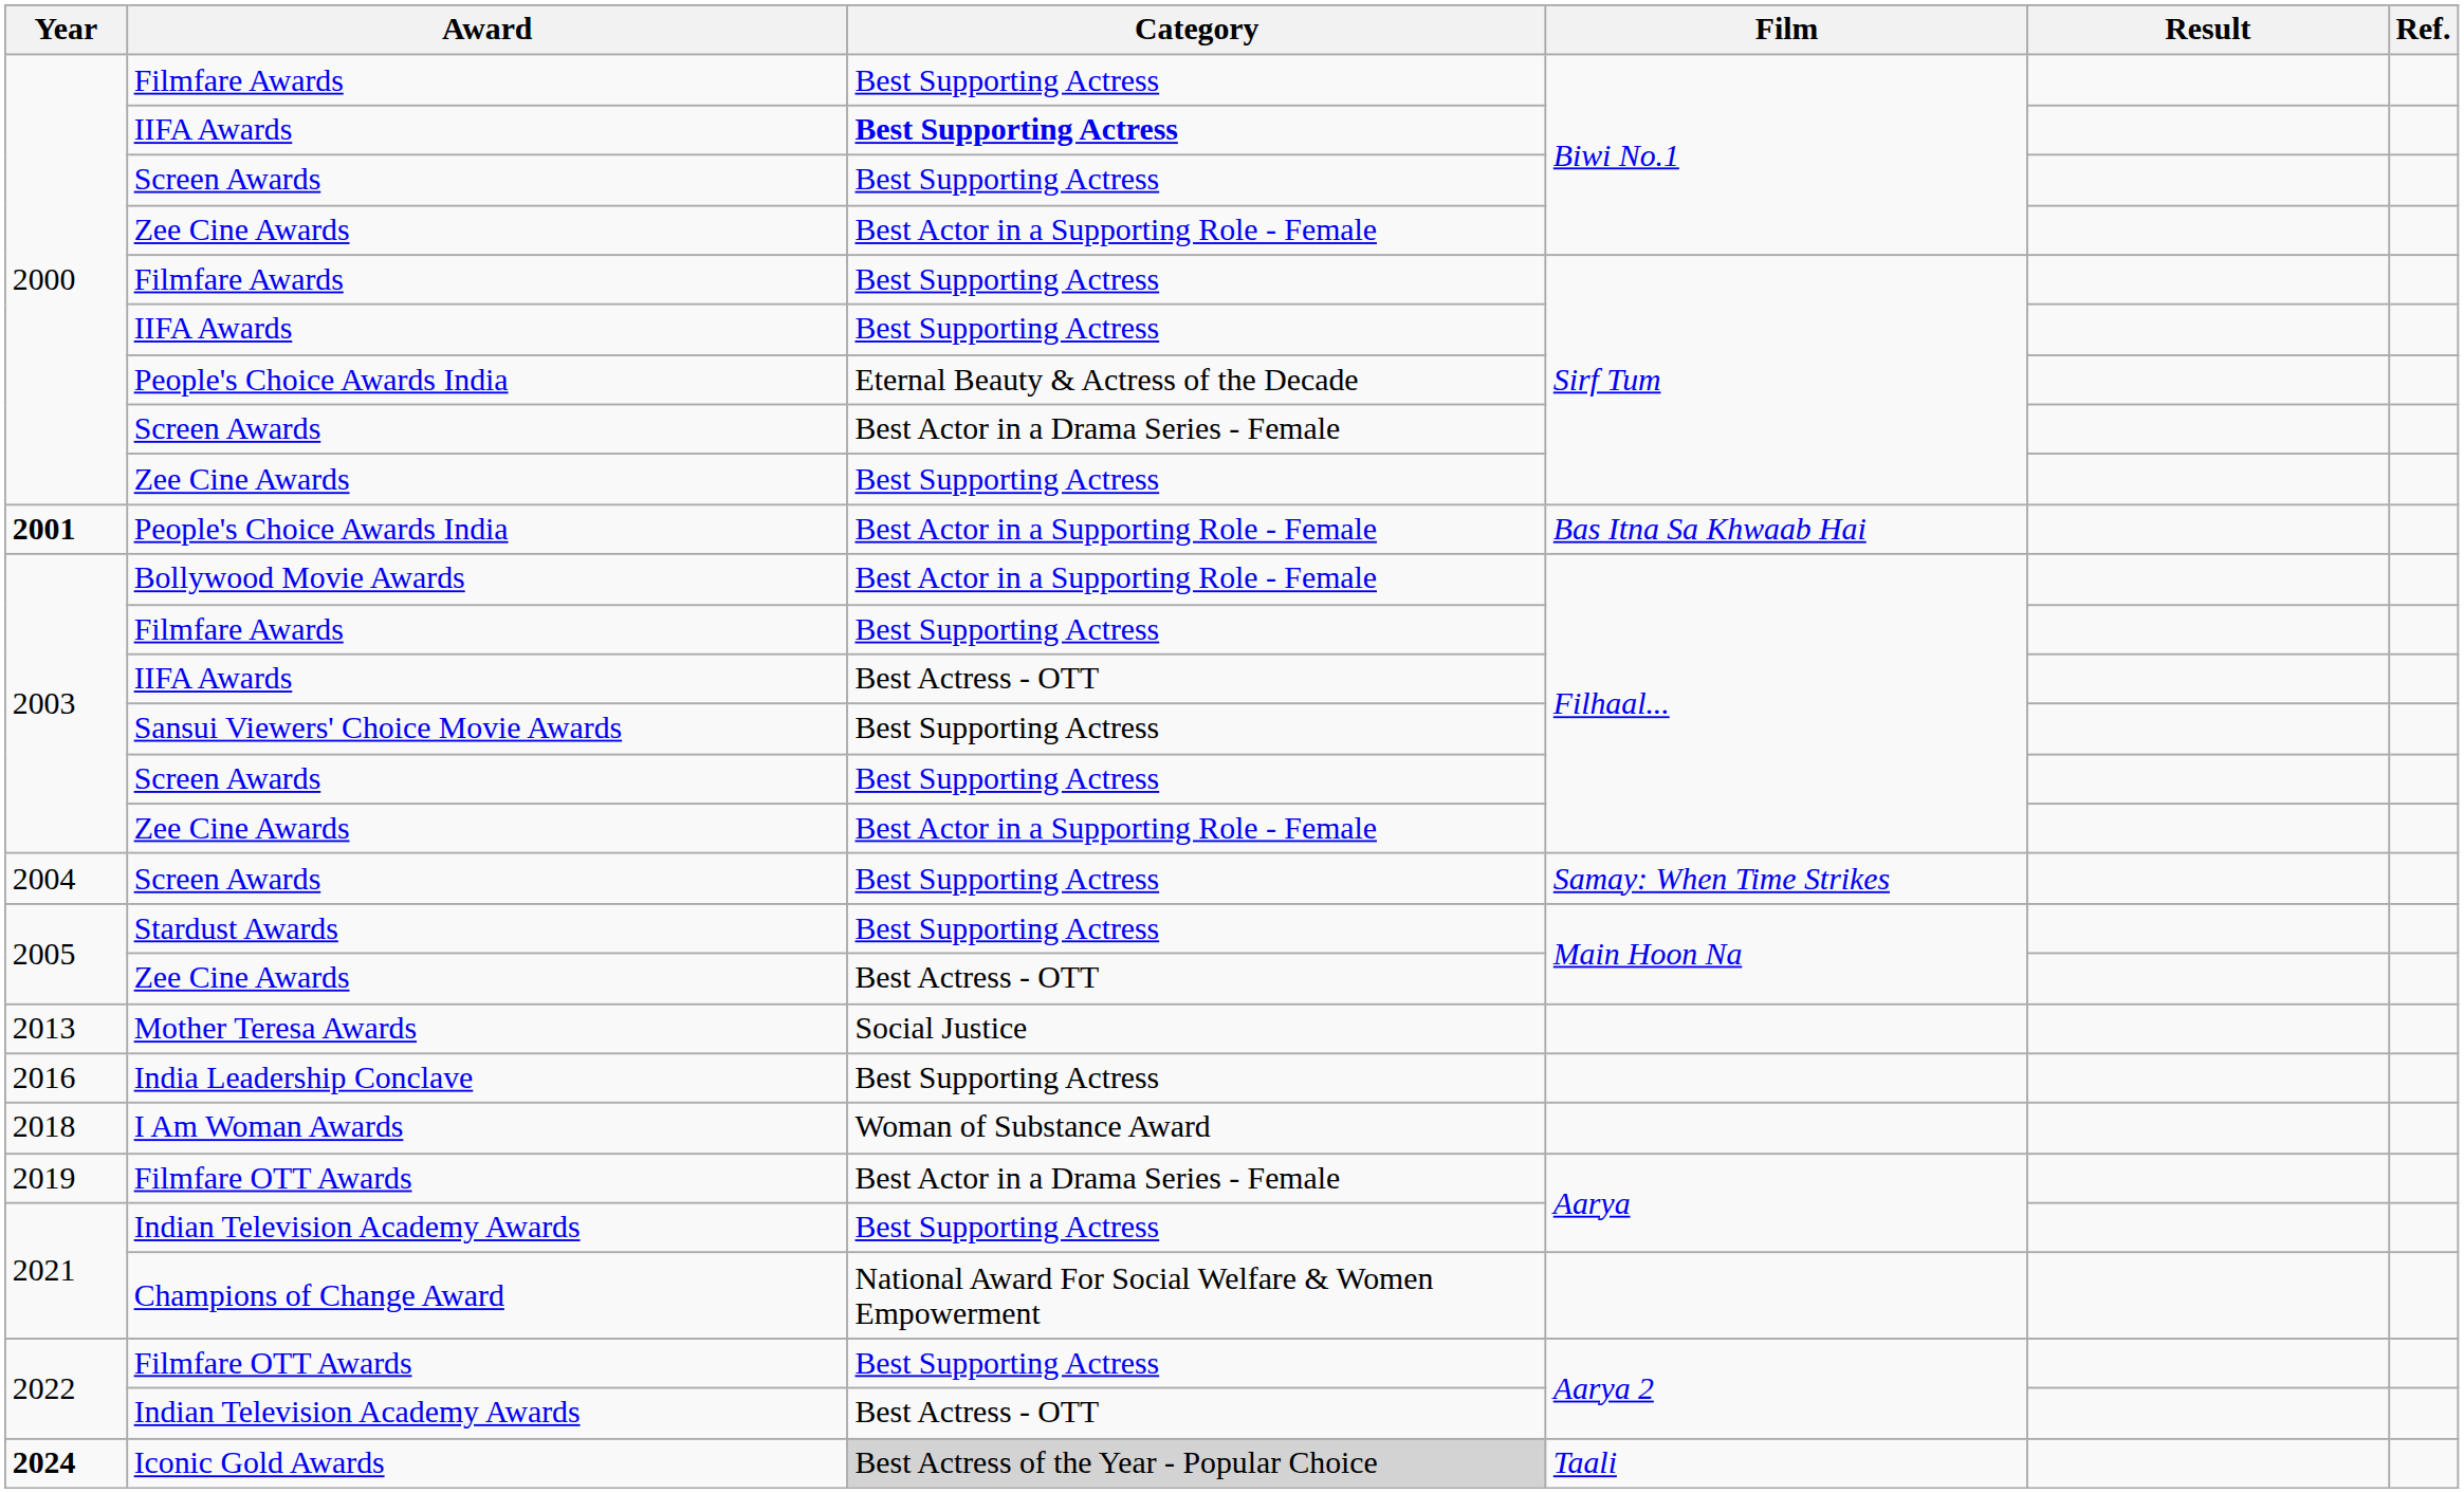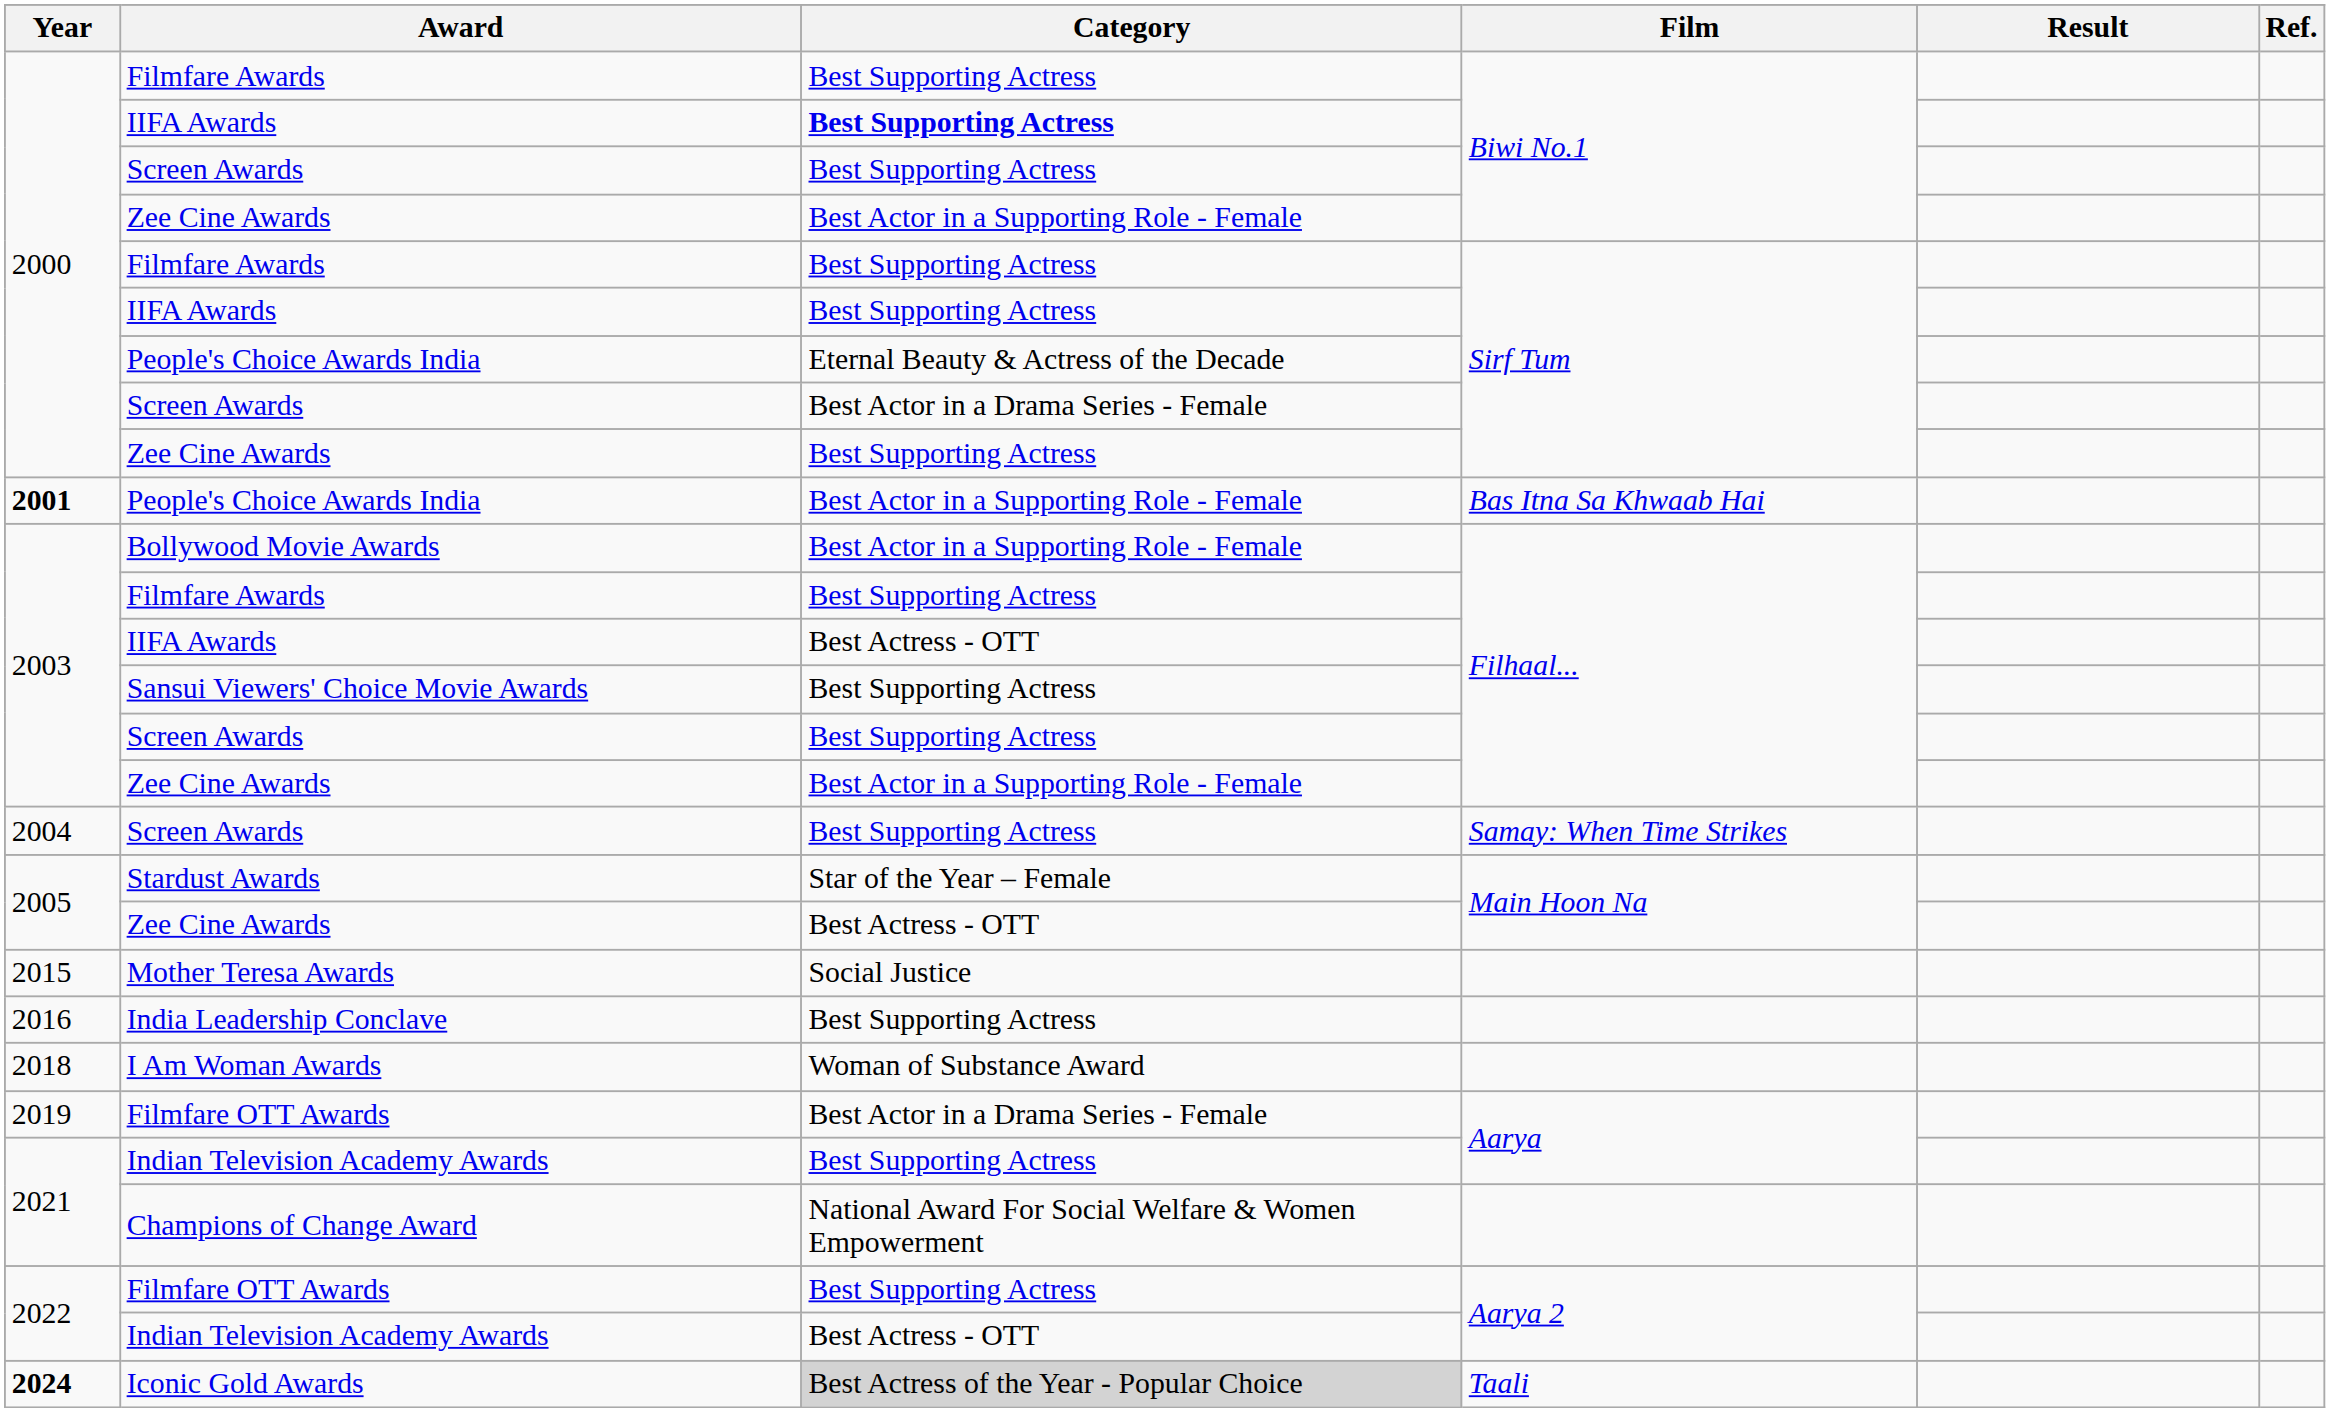Stardust Awards | Category: Best Supporting Actress -> Star of the Year – Female
Mother Teresa Awards | Year: 2013 -> 2015
